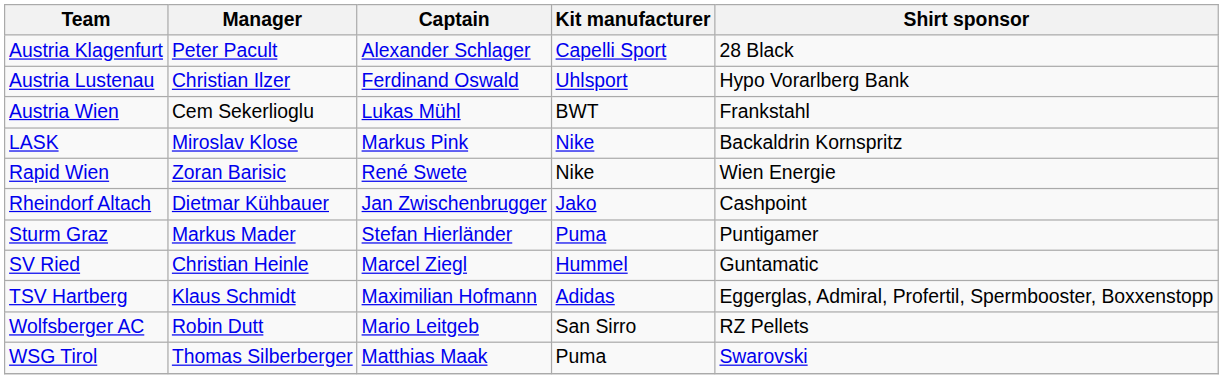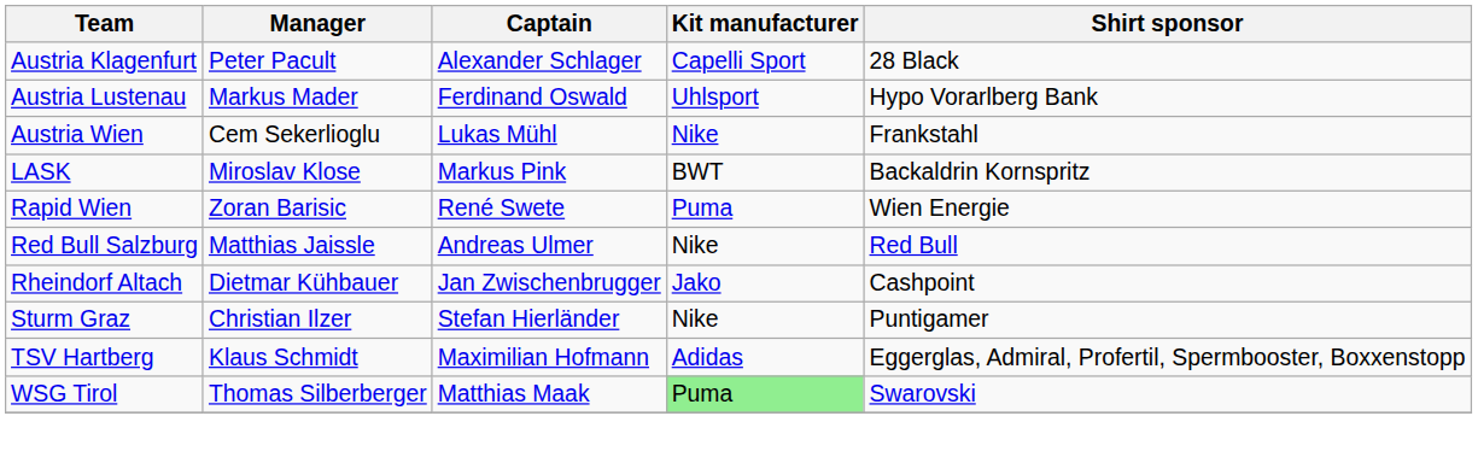Austria Lustenau | Manager: Christian Ilzer -> Markus Mader
Austria Wien | Kit manufacturer: BWT -> Nike
LASK | Kit manufacturer: Nike -> BWT
Rapid Wien | Kit manufacturer: Nike -> Puma
+ row: Red Bull Salzburg | Matthias Jaissle | Andreas Ulmer | Nike | Red Bull
Sturm Graz | Manager: Markus Mader -> Christian Ilzer
Sturm Graz | Kit manufacturer: Puma -> Nike
- row: SV Ried | Christian Heinle | Marcel Ziegl | Hummel | Guntamatic
- row: Wolfsberger AC | Robin Dutt | Mario Leitgeb | San Sirro | RZ Pellets
WSG Tirol | Kit manufacturer: no background -> lightgreen background
